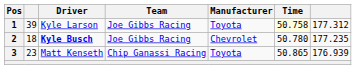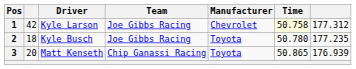1 | column 2: 39 -> 42
1 | Manufacturer: Toyota -> Chevrolet
2 | Driver: bold -> normal
2 | Manufacturer: Chevrolet -> Toyota
3 | column 2: 23 -> 20
